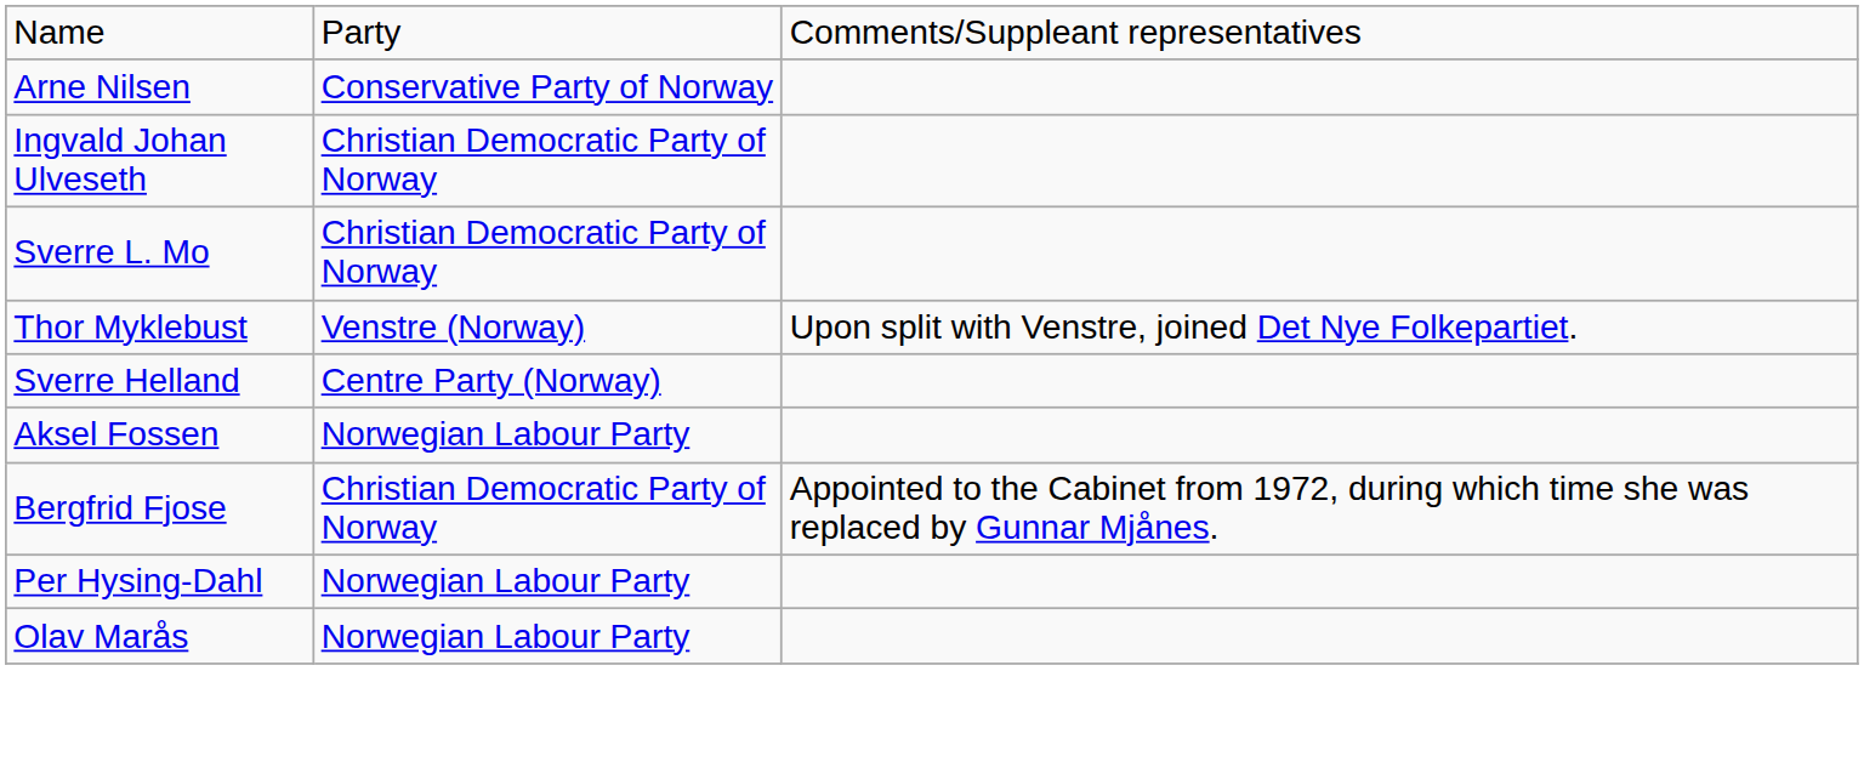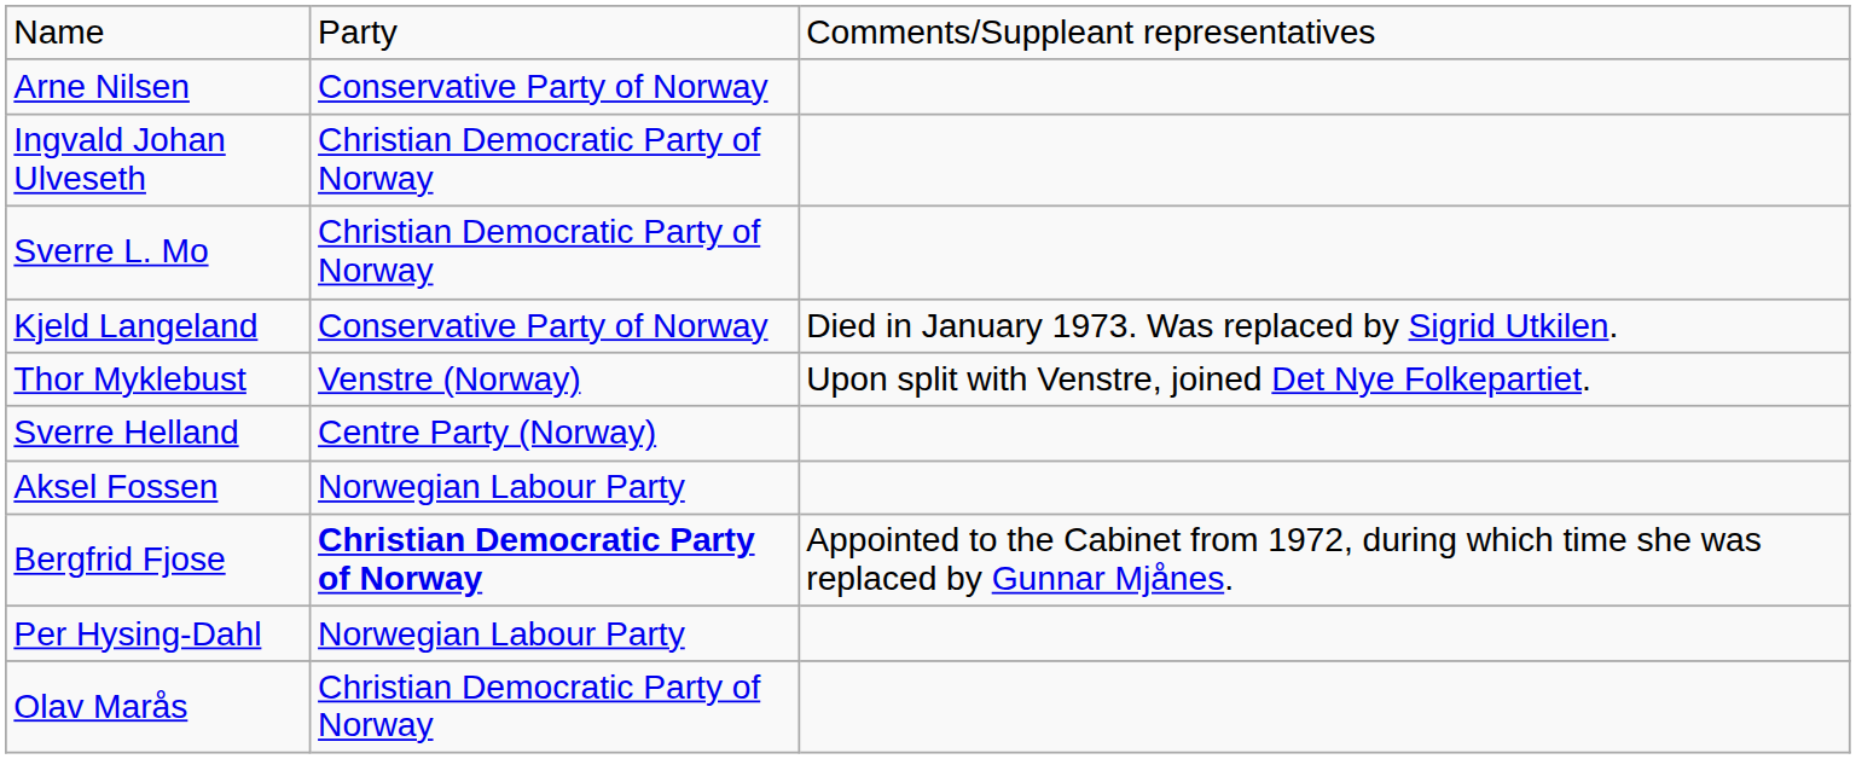+ row: Kjeld Langeland | Conservative Party of Norway | Died in January 1973. Was replaced by Sigrid Utkilen.
Bergfrid Fjose | column 2: normal -> bold
Olav Marås | column 2: Norwegian Labour Party -> Christian Democratic Party of Norway
